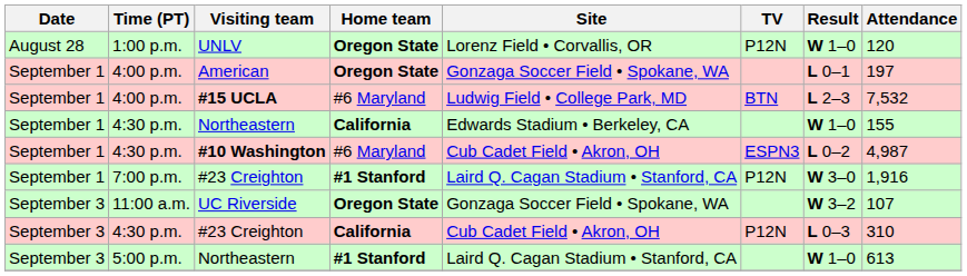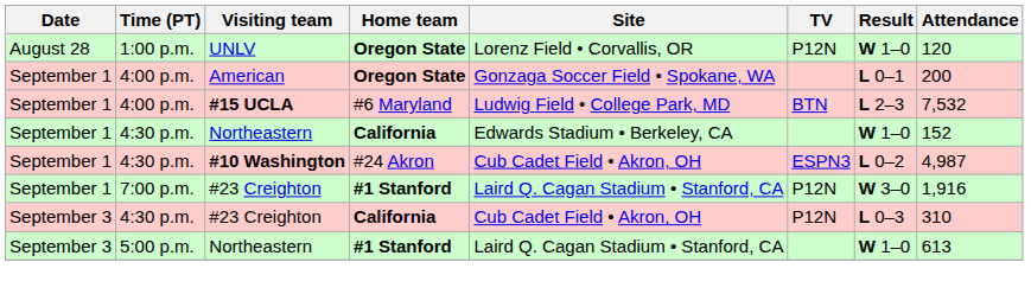American | Attendance: 197 -> 200
4:30 p.m. / Northeastern | Attendance: 155 -> 152
#10 Washington | Home team: #6 Maryland -> #24 Akron
- row: September 3 | 11:00 a.m. | UC Riverside | Oregon State | Gonzaga Soccer Field • Spokane, WA | W 3–2 | 107
